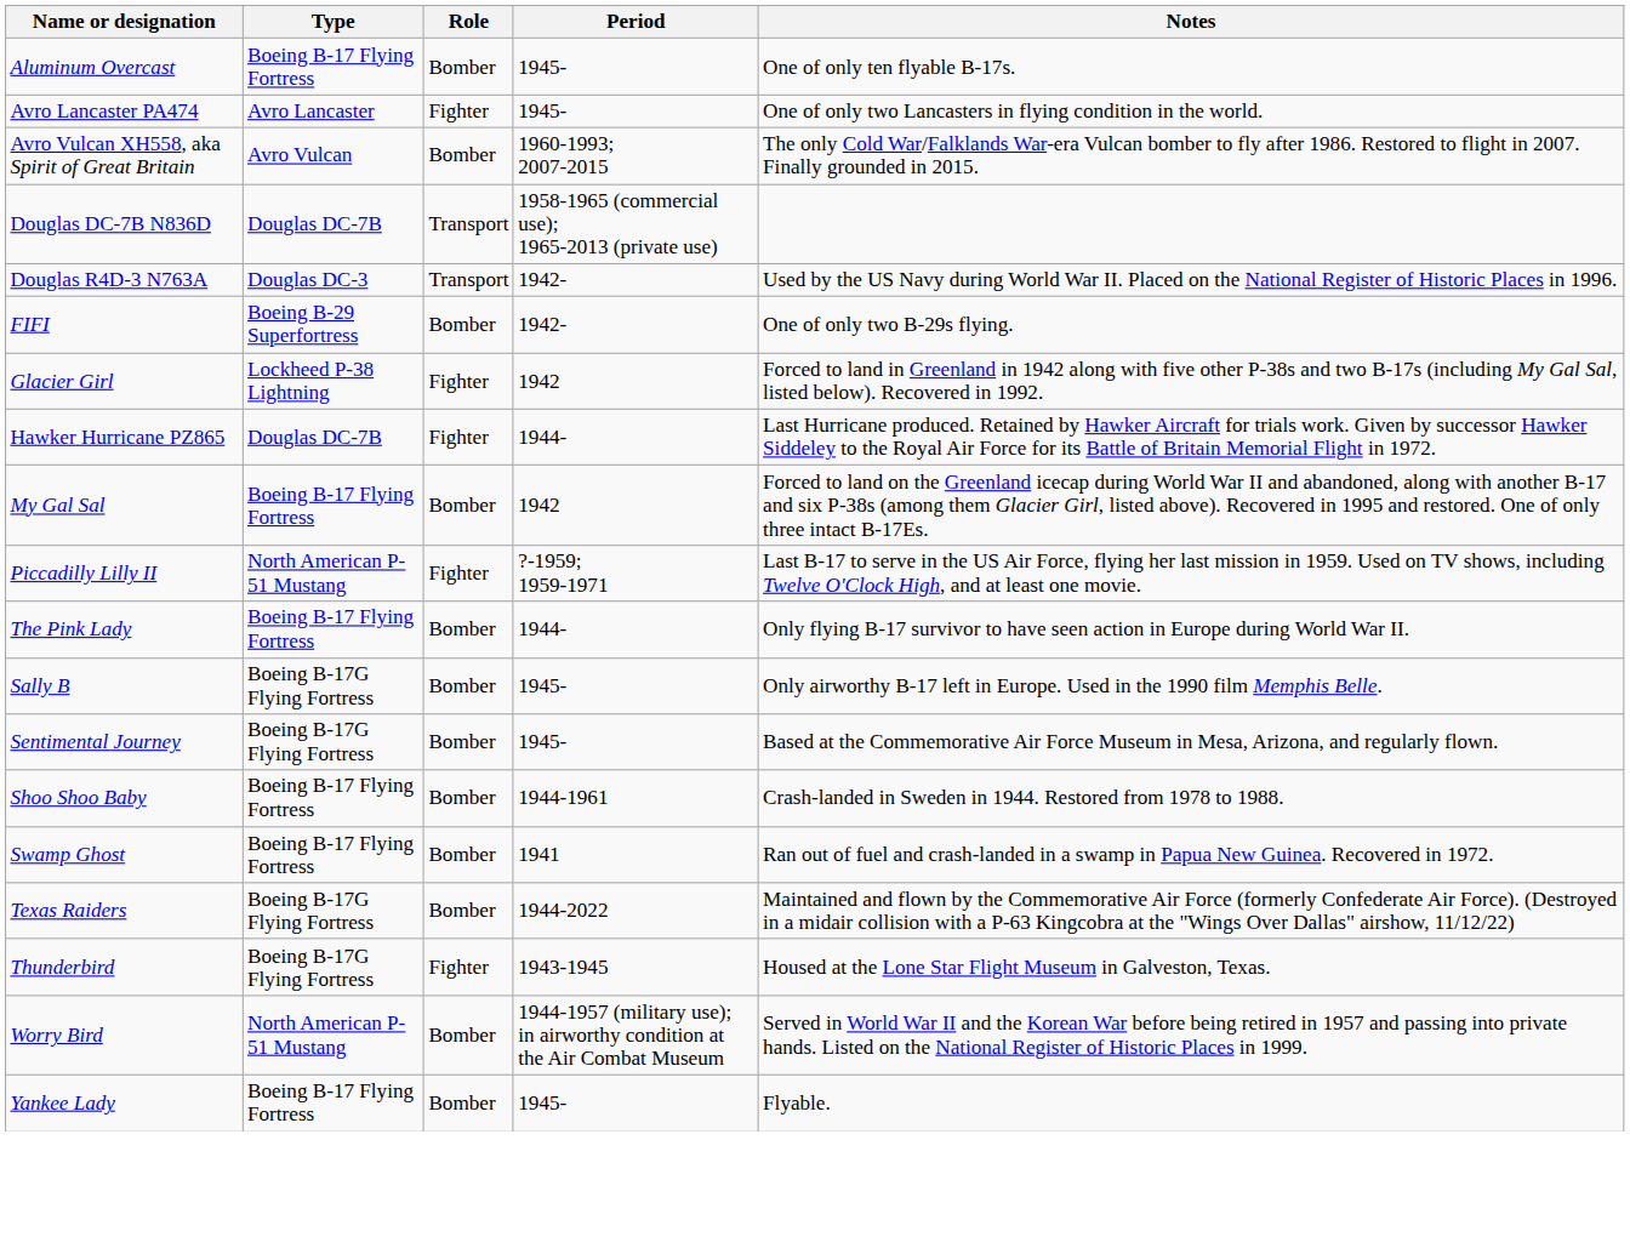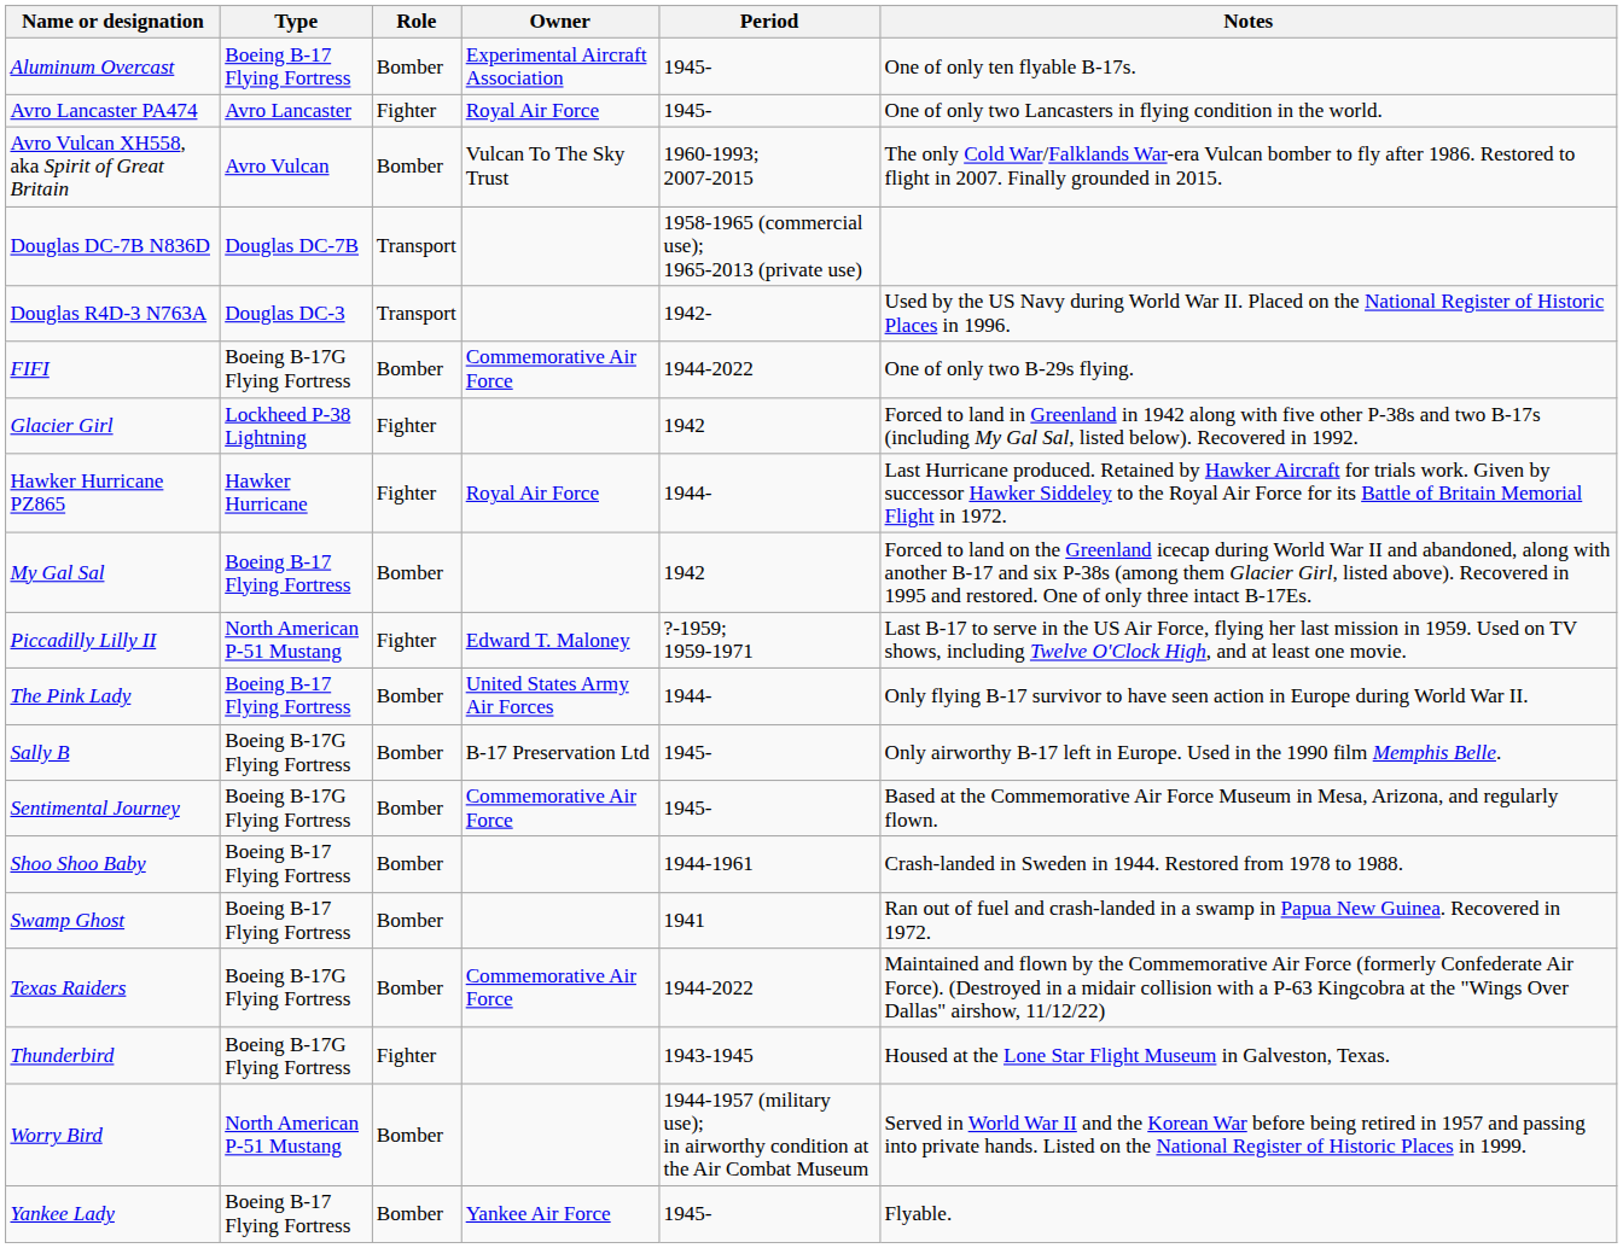+ column: Owner | Experimental Aircraft Association | Royal Air Force | Vulcan To The Sky Trust | Commemorative Air Force | Royal Air Force | Edward T. Maloney | United States Army Air Forces | B-17 Preservation Ltd | Commemorative Air Force | Commemorative Air Force | Yankee Air Force
FIFI | Type: Boeing B-29 Superfortress -> Boeing B-17G Flying Fortress
FIFI | Period: 1942- -> 1944-2022
Hawker Hurricane PZ865 | Type: Douglas DC-7B -> Hawker Hurricane
